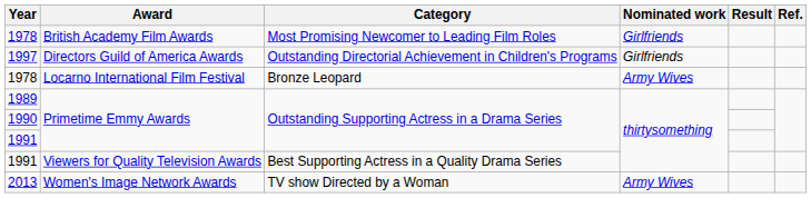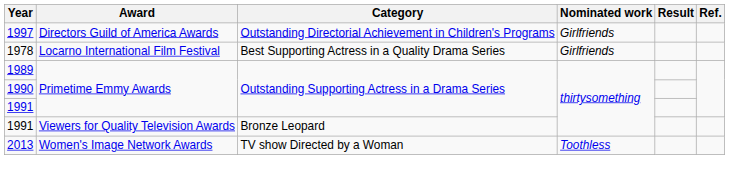- row: 1978 | British Academy Film Awards | Most Promising Newcomer to Leading Film Roles | Girlfriends
1978 / Locarno International Film Festival | Category: Bronze Leopard -> Best Supporting Actress in a Quality Drama Series
1978 / Locarno International Film Festival | Nominated work: Army Wives -> Girlfriends
1991 / Viewers for Quality Television Awards | Category: Best Supporting Actress in a Quality Drama Series -> Bronze Leopard
2013 | Nominated work: Army Wives -> Toothless
